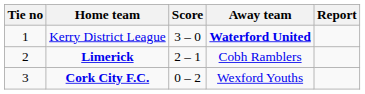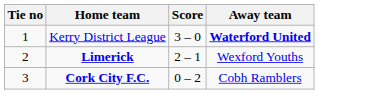- column: Report
Limerick | Away team: Cobh Ramblers -> Wexford Youths
Cork City F.C. | Away team: Wexford Youths -> Cobh Ramblers
